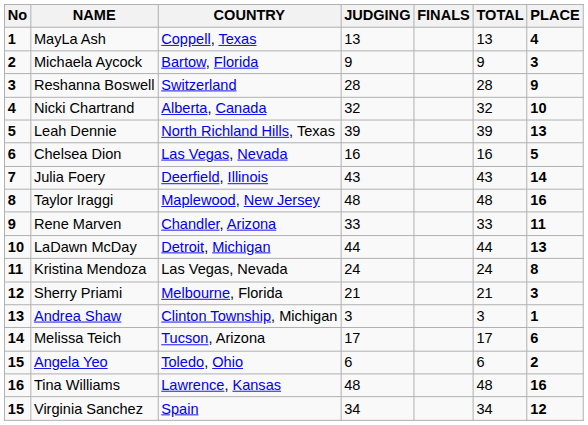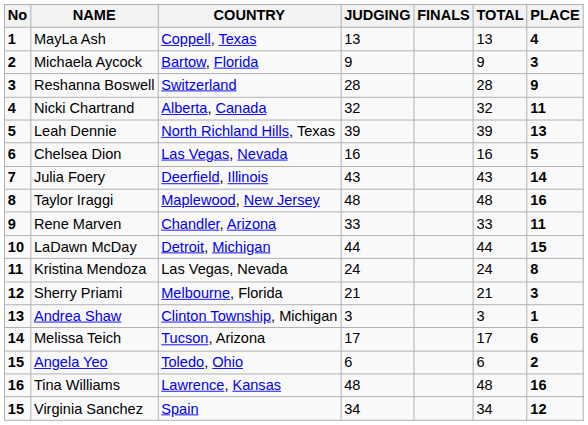Nicki Chartrand | PLACE: 10 -> 11
LaDawn McDay | PLACE: 13 -> 15
